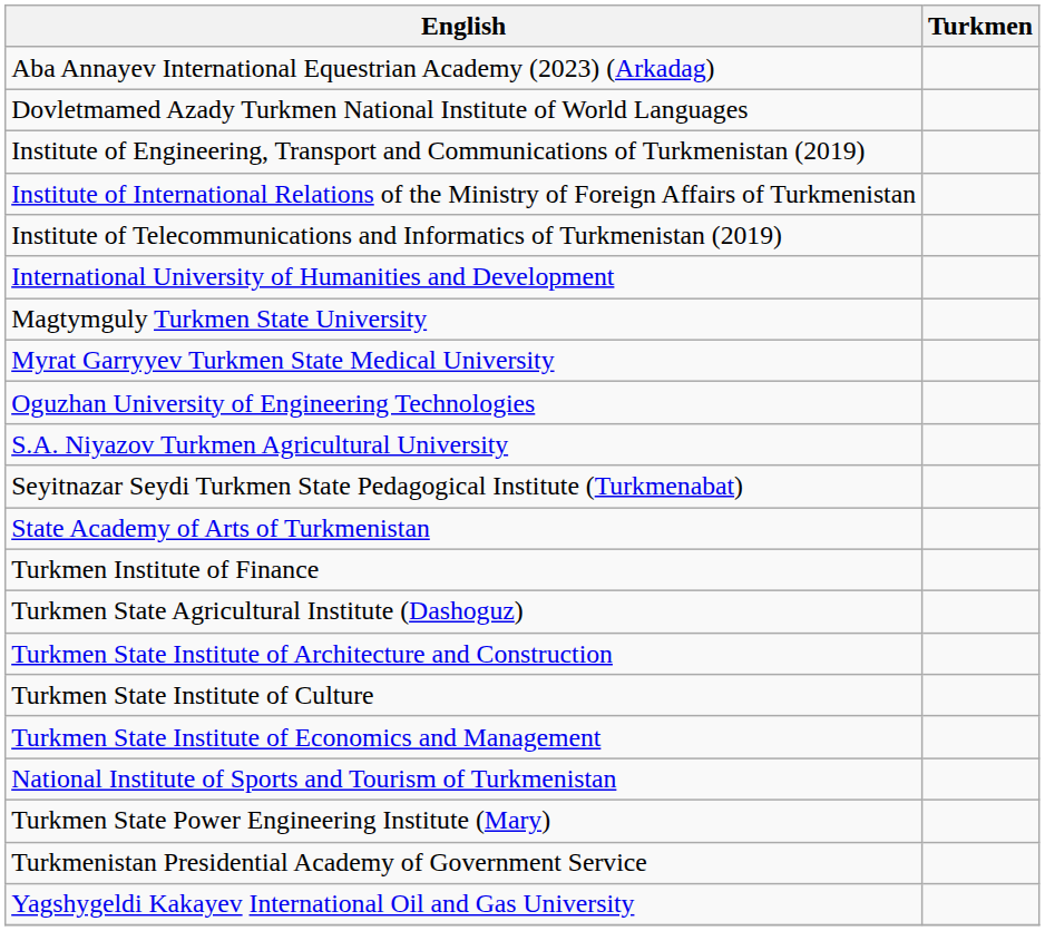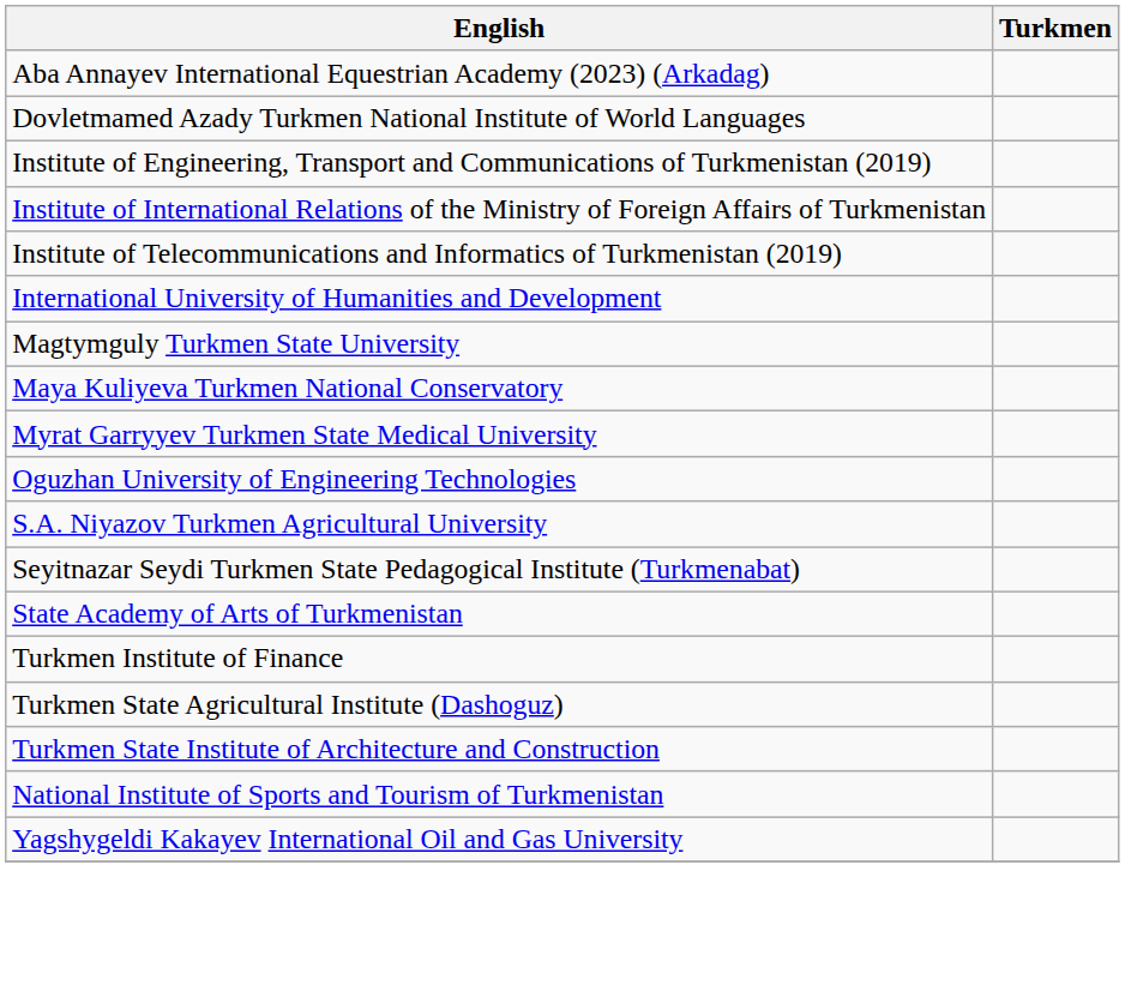+ row: Maya Kuliyeva Turkmen National Conservatory
- row: Turkmen State Institute of Culture
- row: Turkmen State Institute of Economics and Management
- row: Turkmen State Power Engineering Institute (Mary)
- row: Turkmenistan Presidential Academy of Government Service
